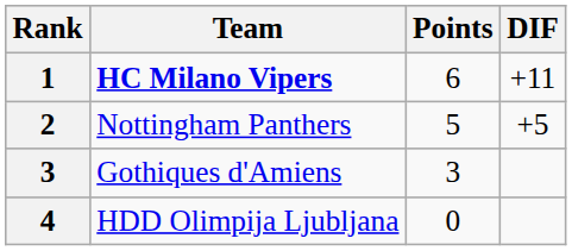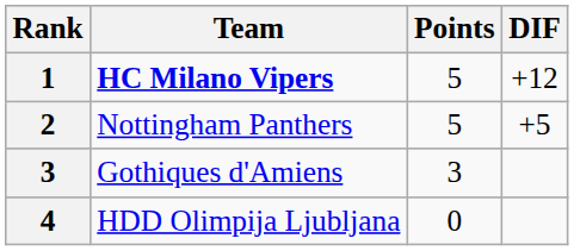HC Milano Vipers | Points: 6 -> 5
HC Milano Vipers | DIF: +11 -> +12
